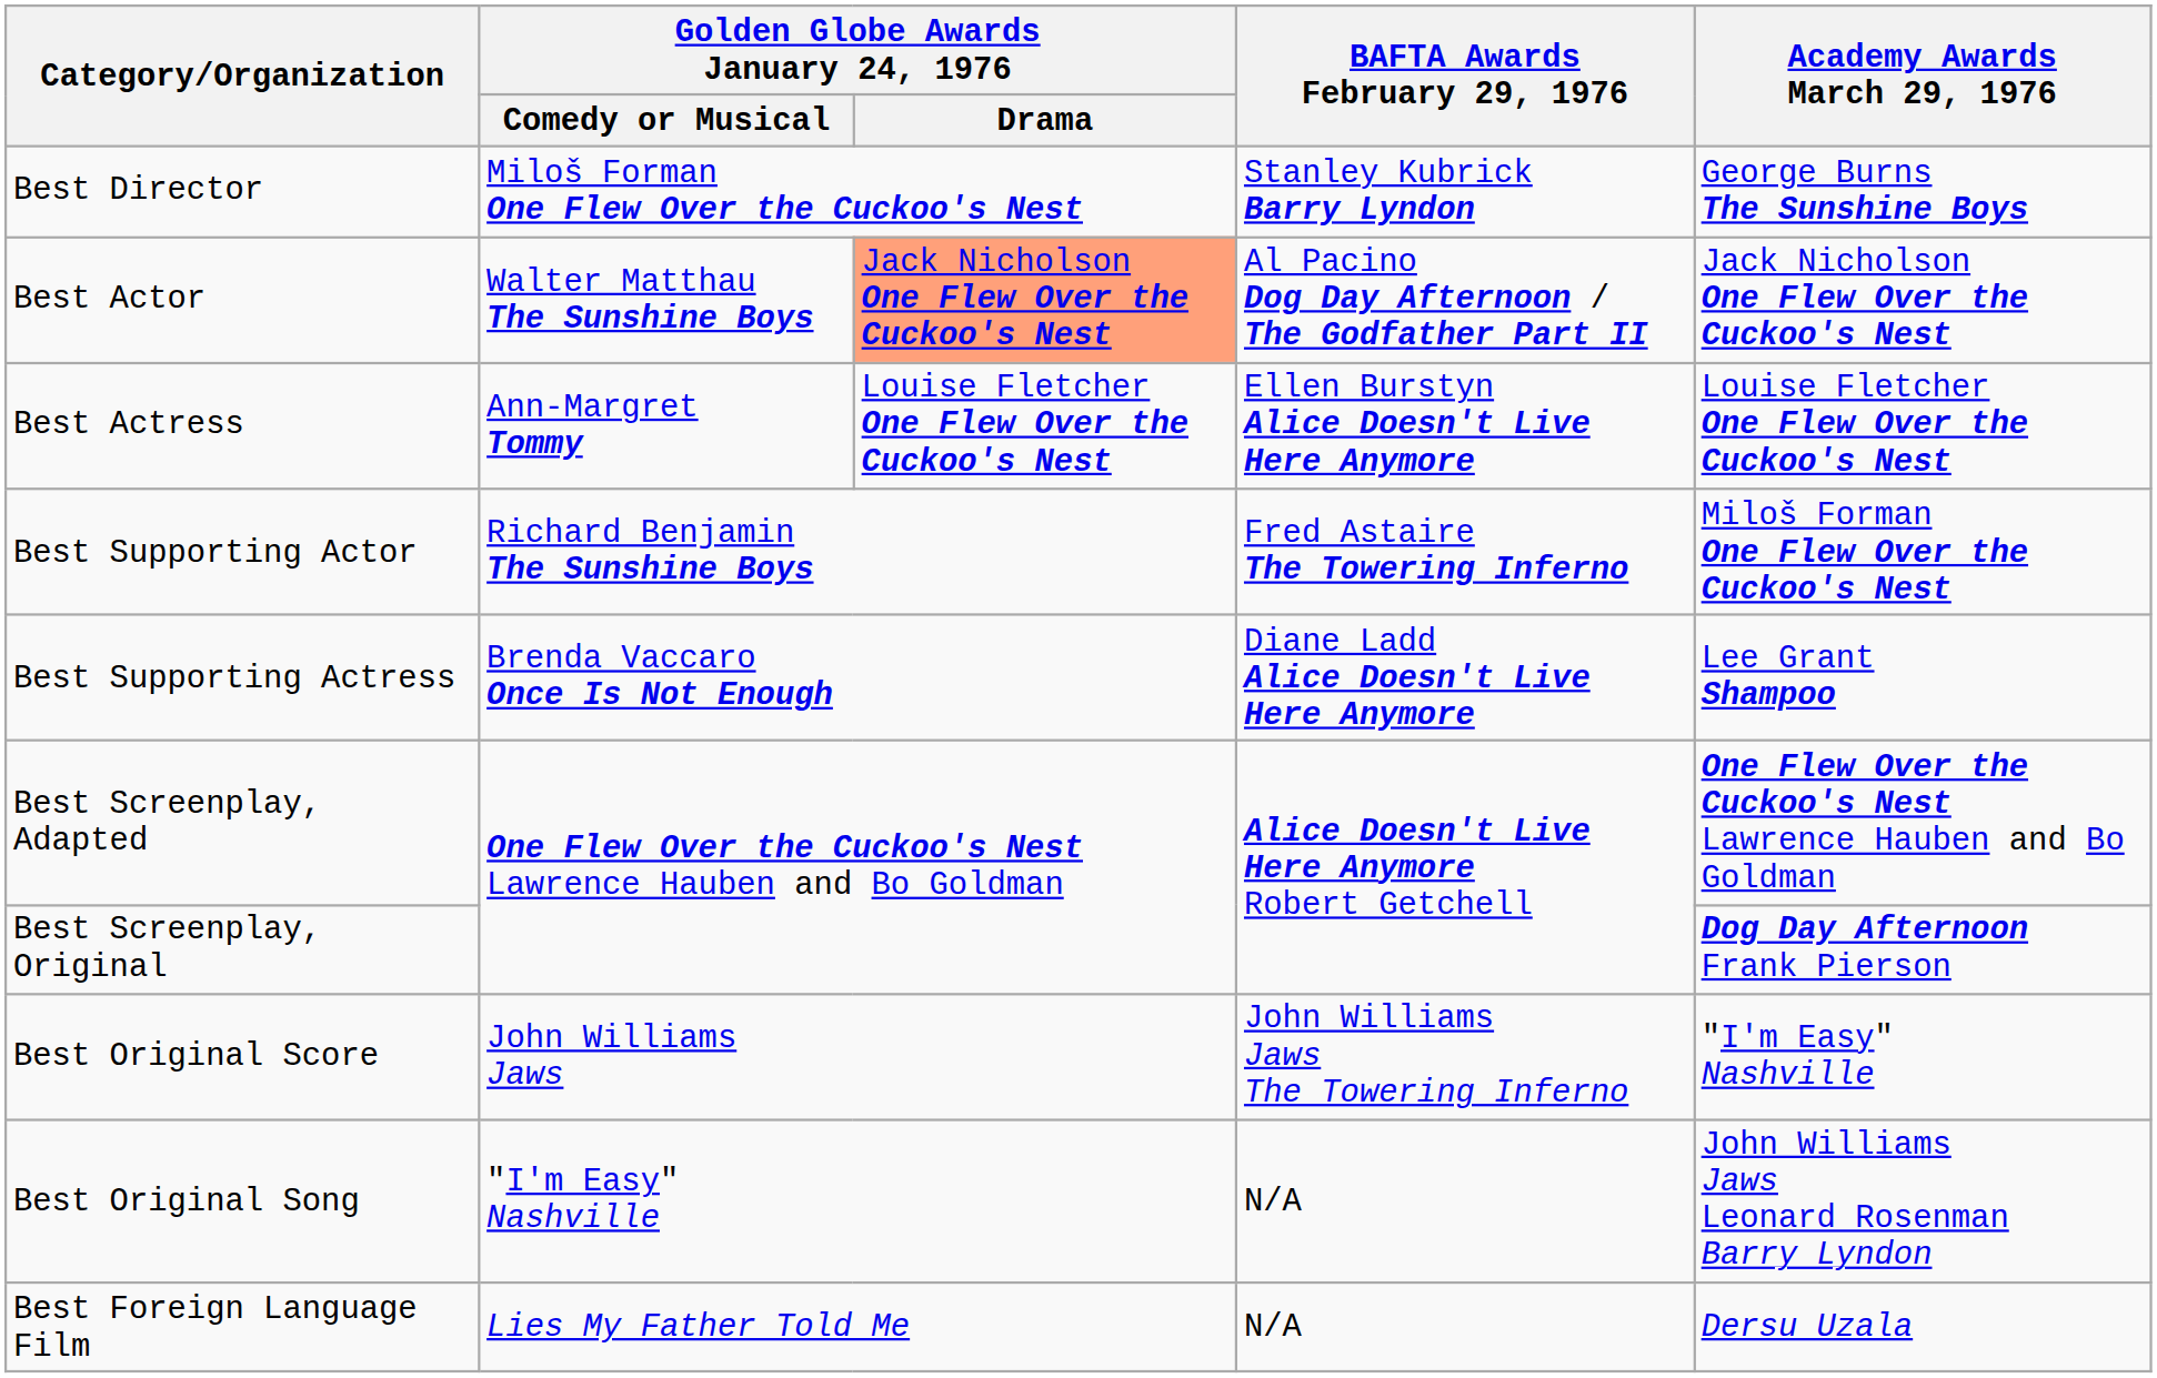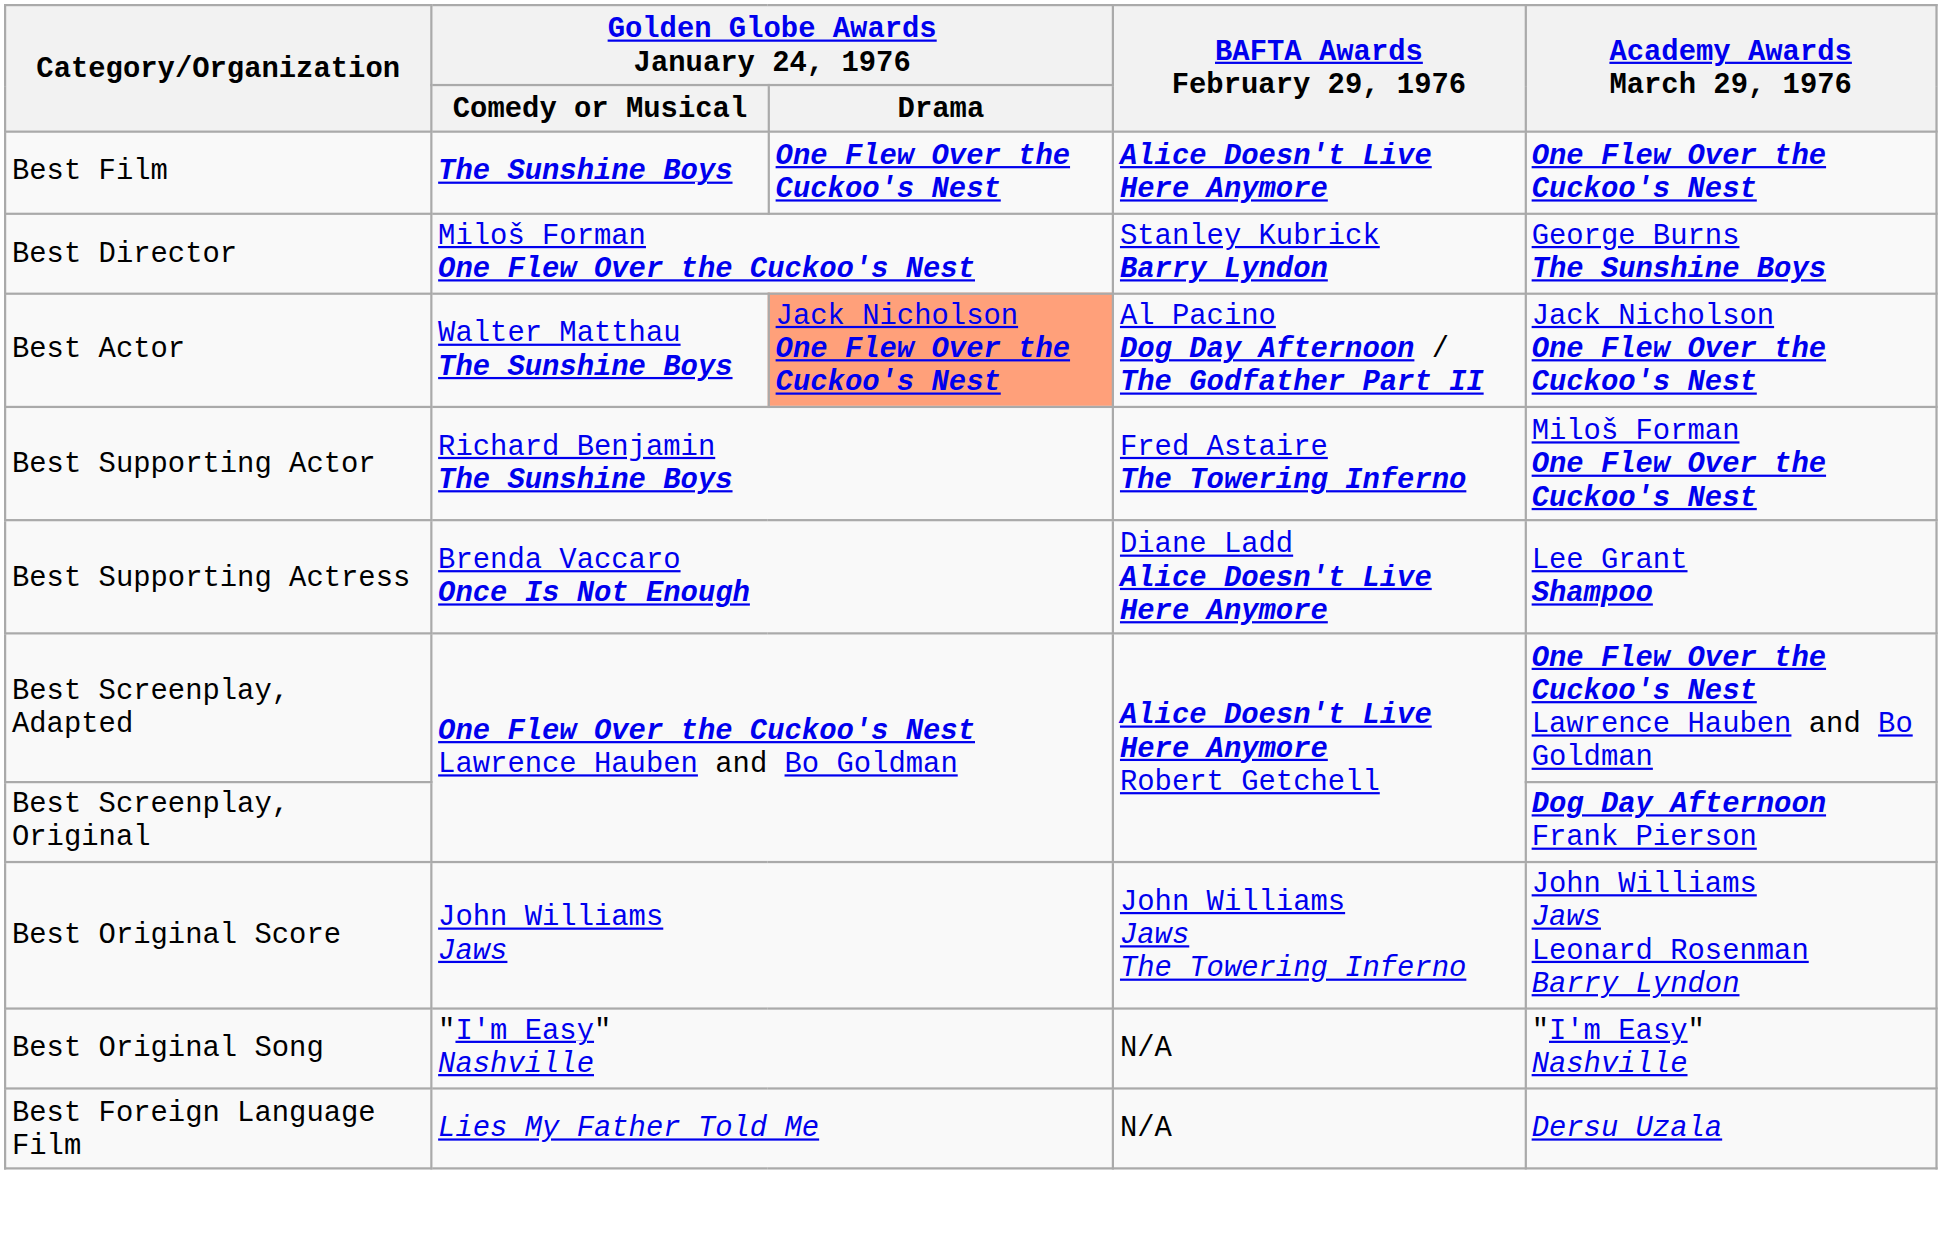+ row: Best Film | The Sunshine Boys | One Flew Over the Cuckoo's Nest | Alice Doesn't Live Here Anymore | One Flew Over the Cuckoo's Nest
- row: Best Actress | Ann-Margret Tommy | Louise Fletcher One Flew Over the Cuckoo's Nest | Ellen Burstyn Alice Doesn't Live Here Anymore | Louise Fletcher One Flew Over the Cuckoo's Nest
Best Original Score | Academy Awards March 29, 1976: "I'm Easy" Nashville -> John Williams Jaws Leonard Rosenman Barry Lyndon
Best Original Song | Academy Awards March 29, 1976: John Williams Jaws Leonard Rosenman Barry Lyndon -> "I'm Easy" Nashville
